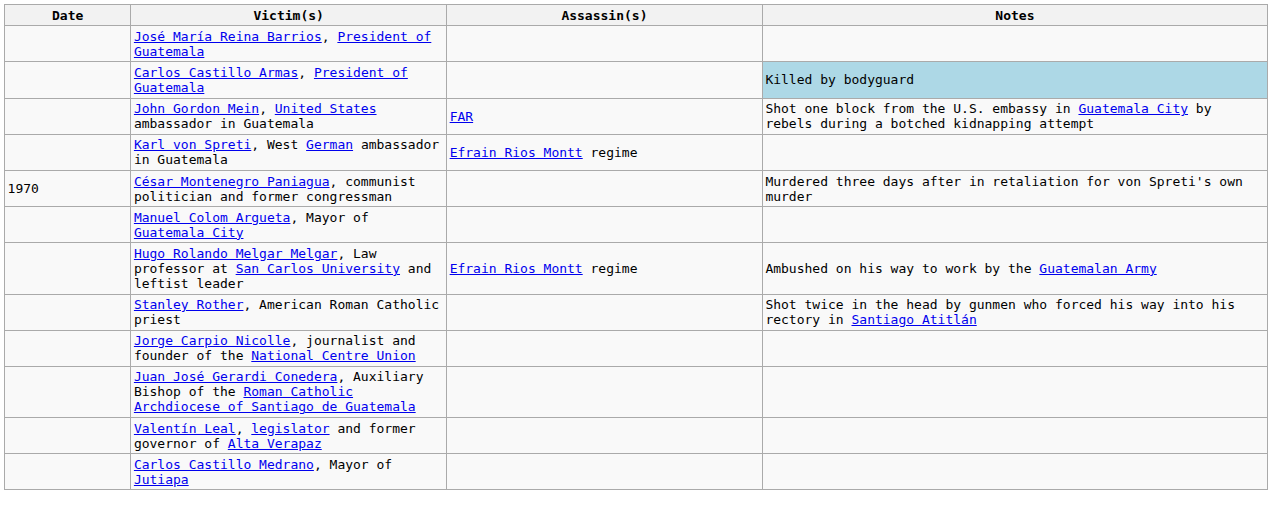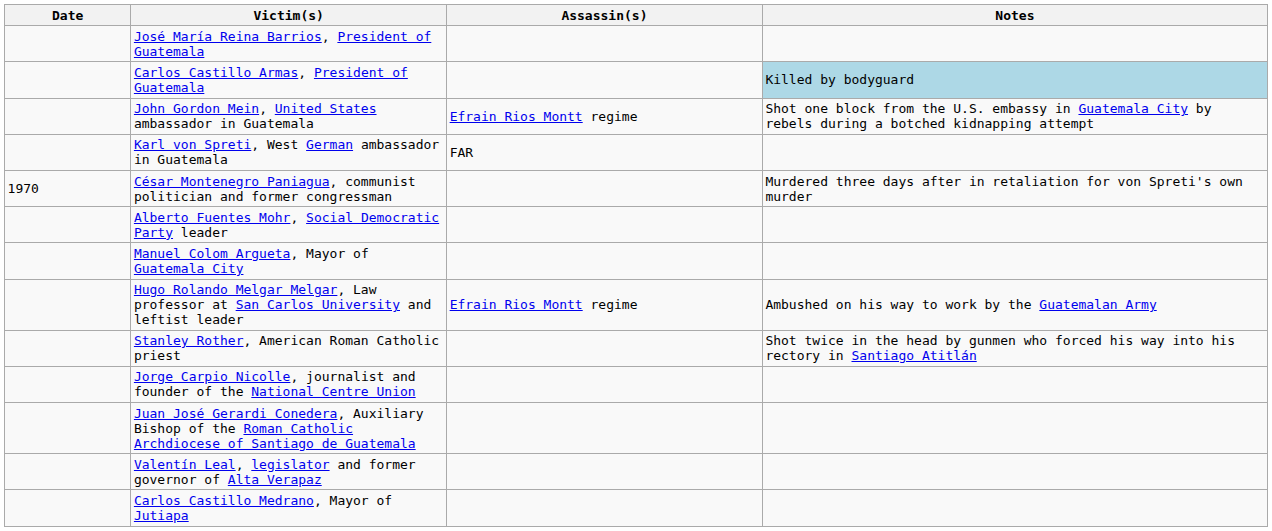John Gordon Mein, United States ambassador in Guatemala | Assassin(s): FAR -> Efrain Rios Montt regime
Karl von Spreti, West German ambassador in Guatemala | Assassin(s): Efrain Rios Montt regime -> FAR
+ row: Alberto Fuentes Mohr, Social Democratic Party leader
